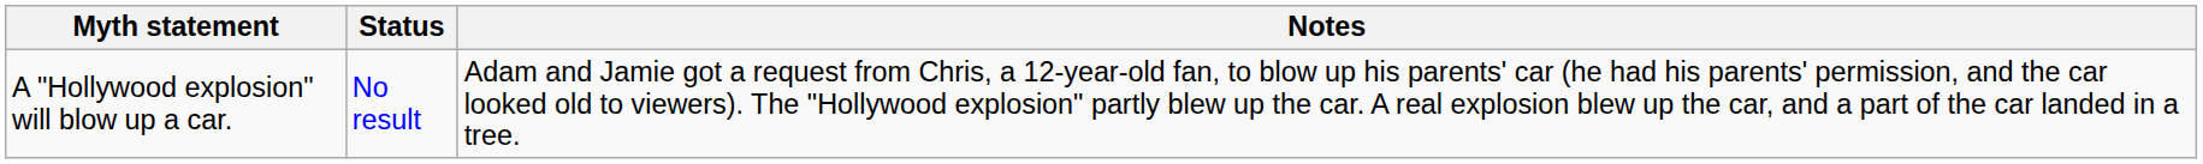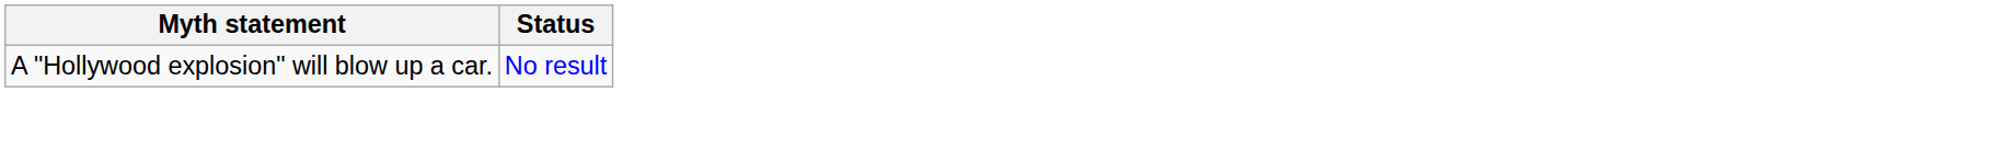- column: Notes | Adam and Jamie got a request from Chris, a 12-year-old fan, to blow up his parents' car (he had his parents' permission, and the car looked old to viewers). The "Hollywood explosion" partly blew up the car. A real explosion blew up the car, and a part of the car landed in a tree.
